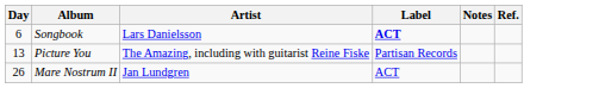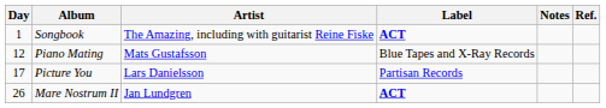Songbook | Day: 6 -> 1
Songbook | Artist: Lars Danielsson -> The Amazing, including with guitarist Reine Fiske
+ row: 12 | Piano Mating | Mats Gustafsson | Blue Tapes and X-Ray Records
Picture You | Day: 13 -> 17
Picture You | Artist: The Amazing, including with guitarist Reine Fiske -> Lars Danielsson
Mare Nostrum II | Label: normal -> bold
